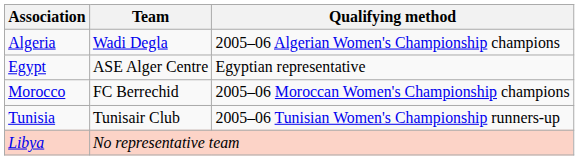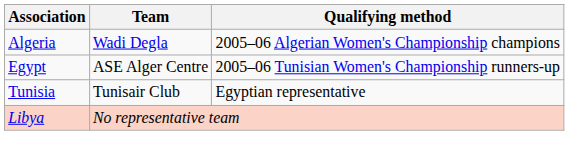Egypt | Qualifying method: Egyptian representative -> 2005–06 Tunisian Women's Championship runners-up
- row: Morocco | FC Berrechid | 2005–06 Moroccan Women's Championship champions
Tunisia | Qualifying method: 2005–06 Tunisian Women's Championship runners-up -> Egyptian representative
